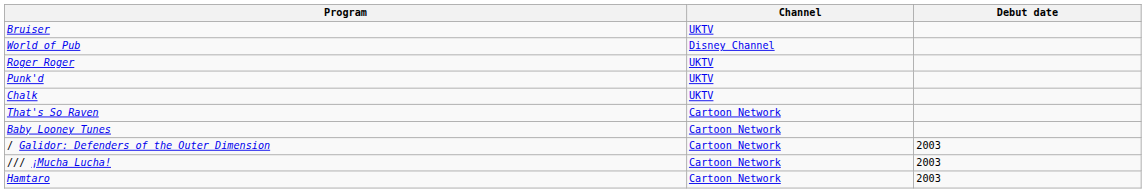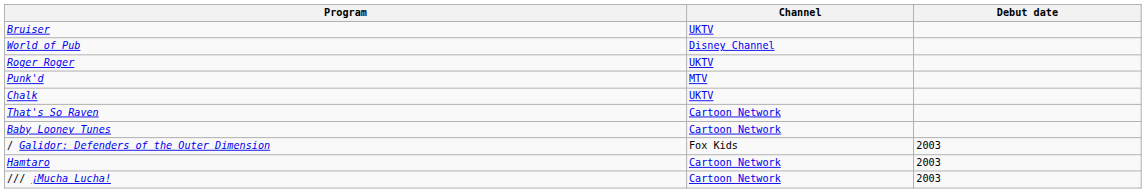Punk'd | Channel: UKTV -> MTV
/ Galidor: Defenders of the Outer Dimension | Channel: Cartoon Network -> Fox Kids
rows swapped: Hamtaro <-> /// ¡Mucha Lucha!
